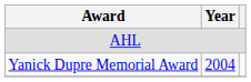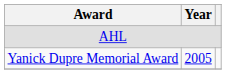Yanick Dupre Memorial Award | Year: 2004 -> 2005
